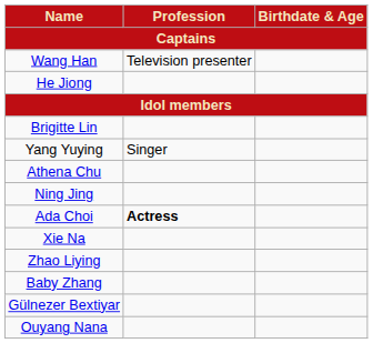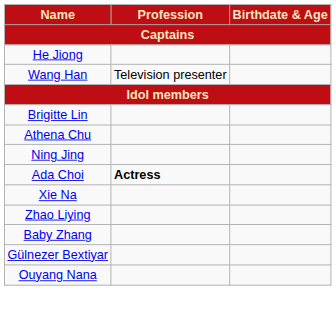rows swapped: Wang Han <-> He Jiong
- row: Yang Yuying | Singer
